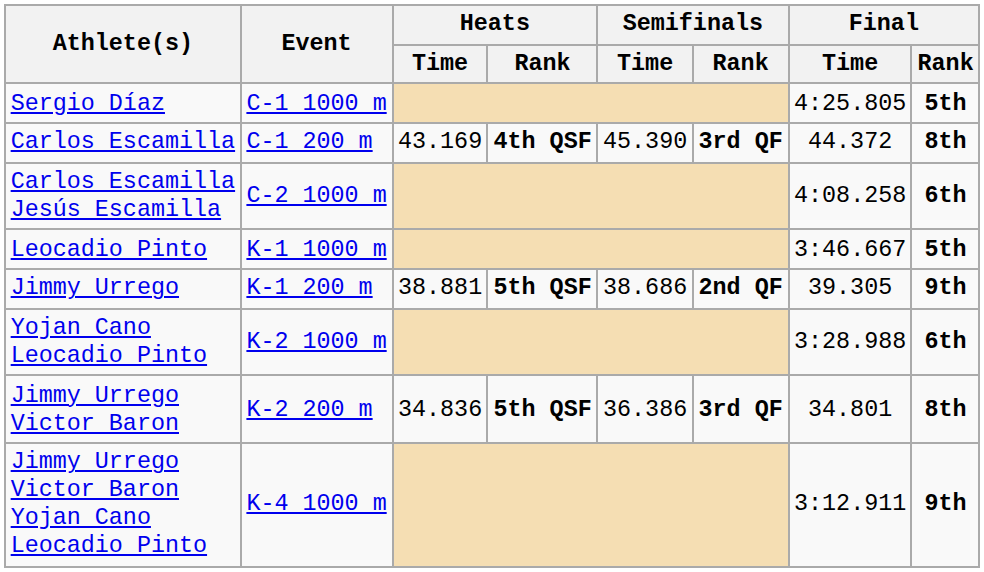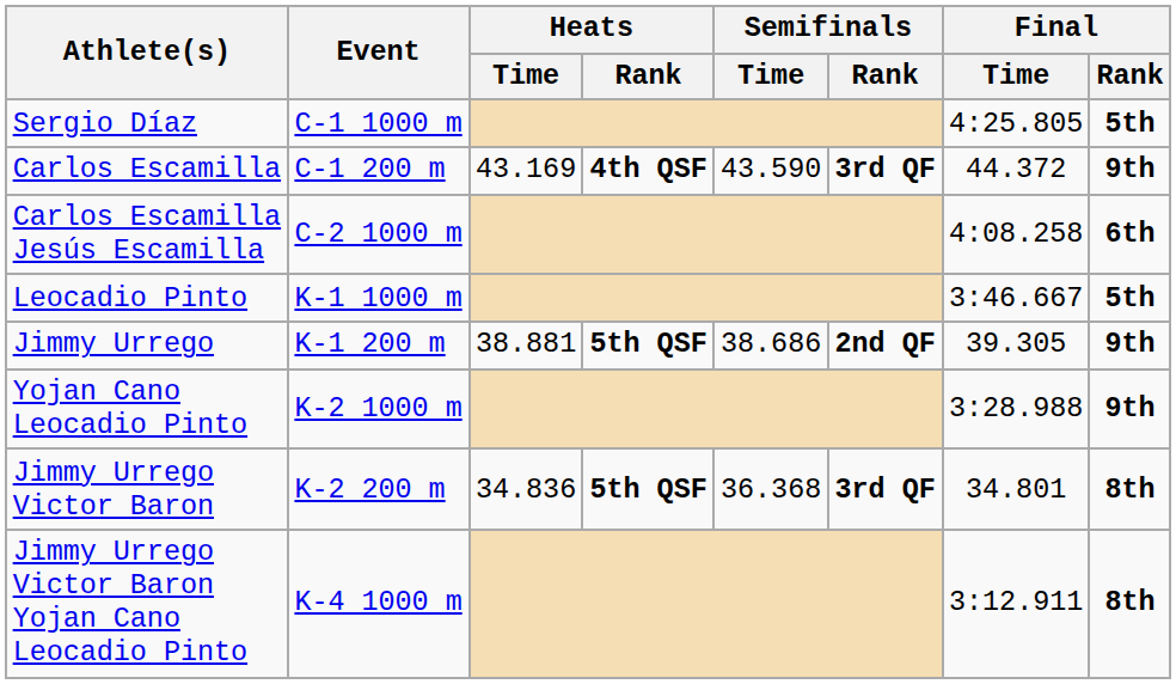Carlos Escamilla | Semifinals / Time: 45.390 -> 43.590
Carlos Escamilla | Final / Rank: 8th -> 9th
Yojan Cano Leocadio Pinto | Final / Rank: 6th -> 9th
Jimmy Urrego Victor Baron | Semifinals / Time: 36.386 -> 36.368
Jimmy Urrego Victor Baron Yojan Cano Leocadio Pinto | Final / Rank: 9th -> 8th
